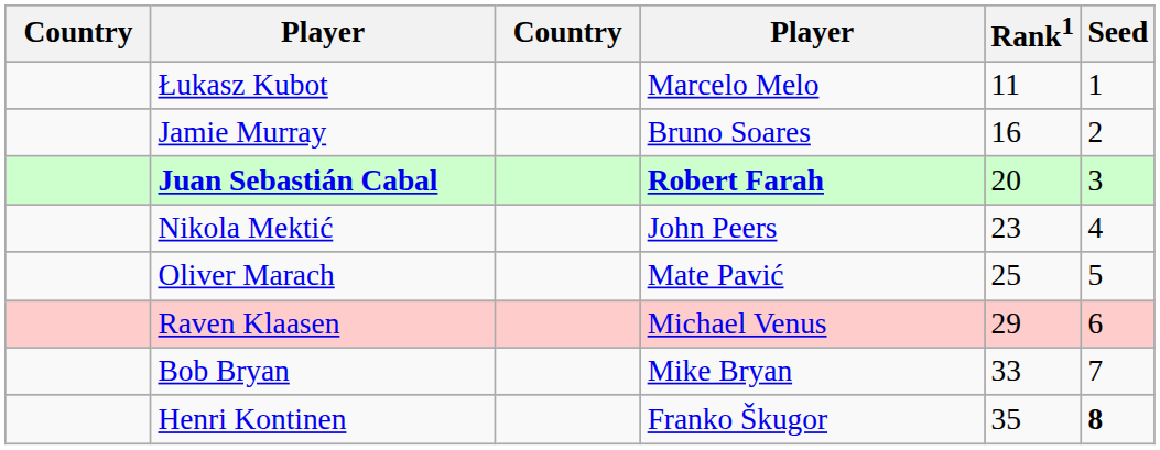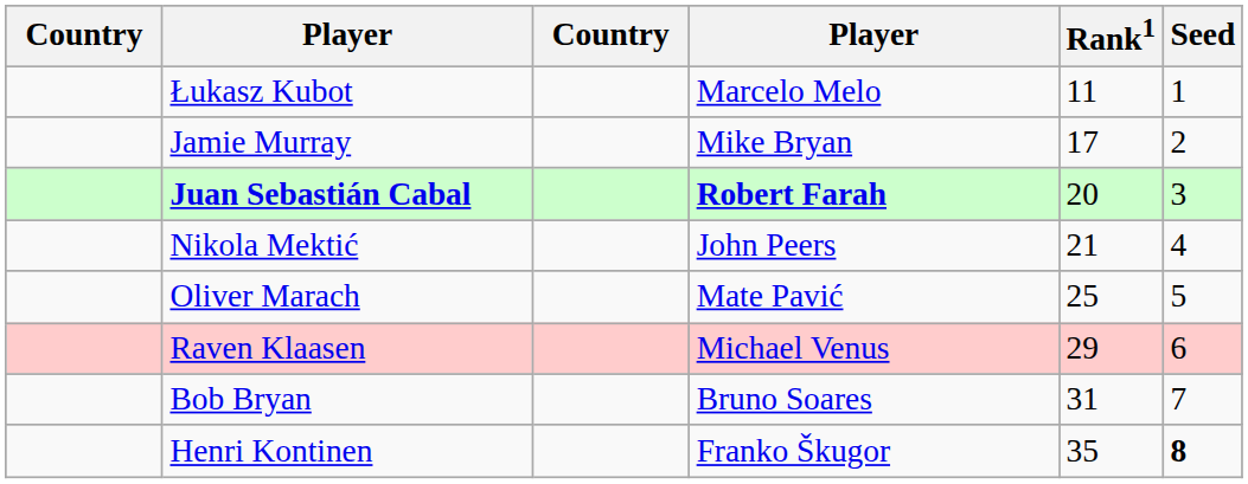Jamie Murray | column 4: Bruno Soares -> Mike Bryan
Jamie Murray | Rank1: 16 -> 17
Nikola Mektić | Rank1: 23 -> 21
Bob Bryan | column 4: Mike Bryan -> Bruno Soares
Bob Bryan | Rank1: 33 -> 31
